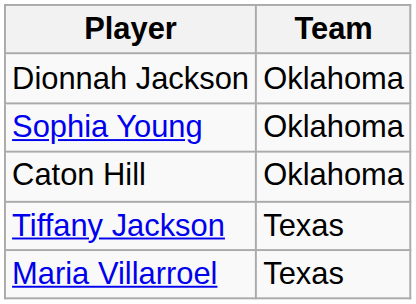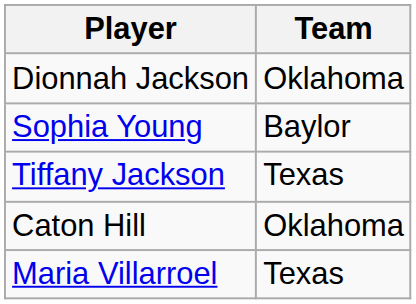Sophia Young | Team: Oklahoma -> Baylor
rows swapped: Tiffany Jackson <-> Caton Hill
